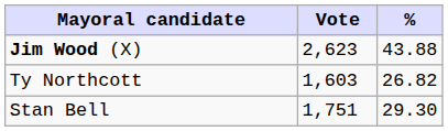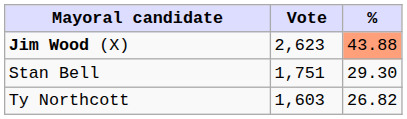Jim Wood (X) | %: no background -> lightsalmon background
rows swapped: Stan Bell <-> Ty Northcott
